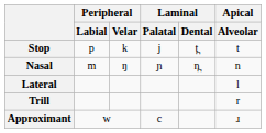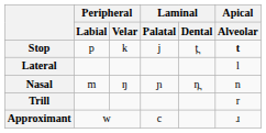Stop | Apical / Alveolar: normal -> bold
rows swapped: Nasal <-> Lateral
